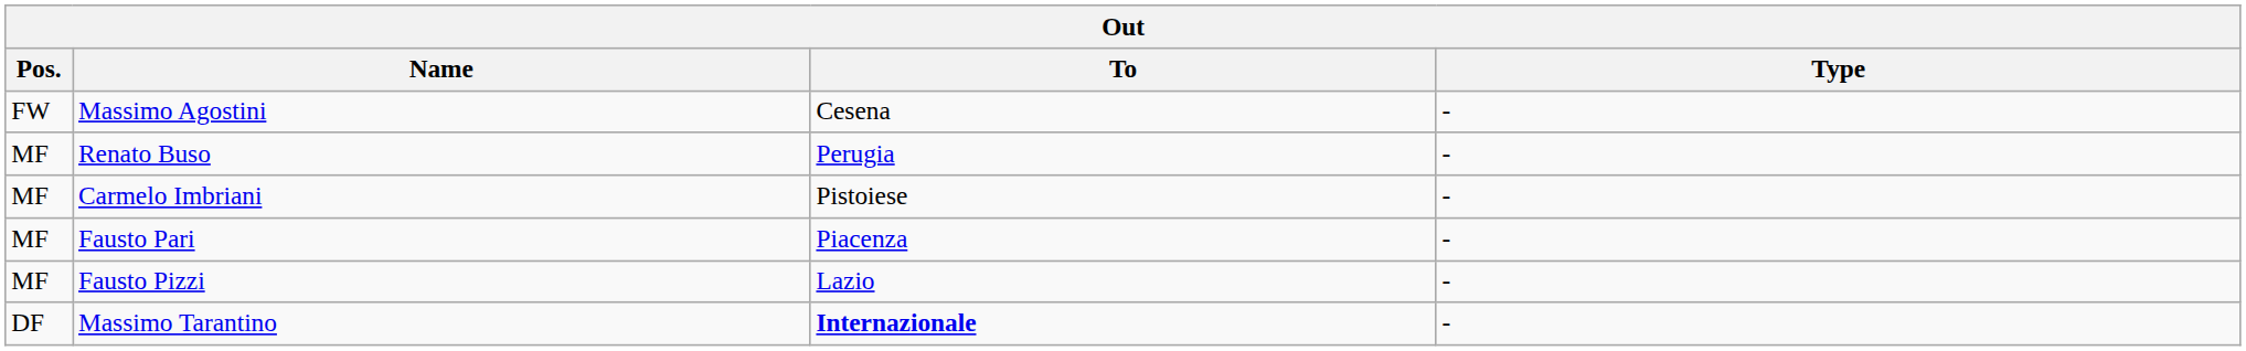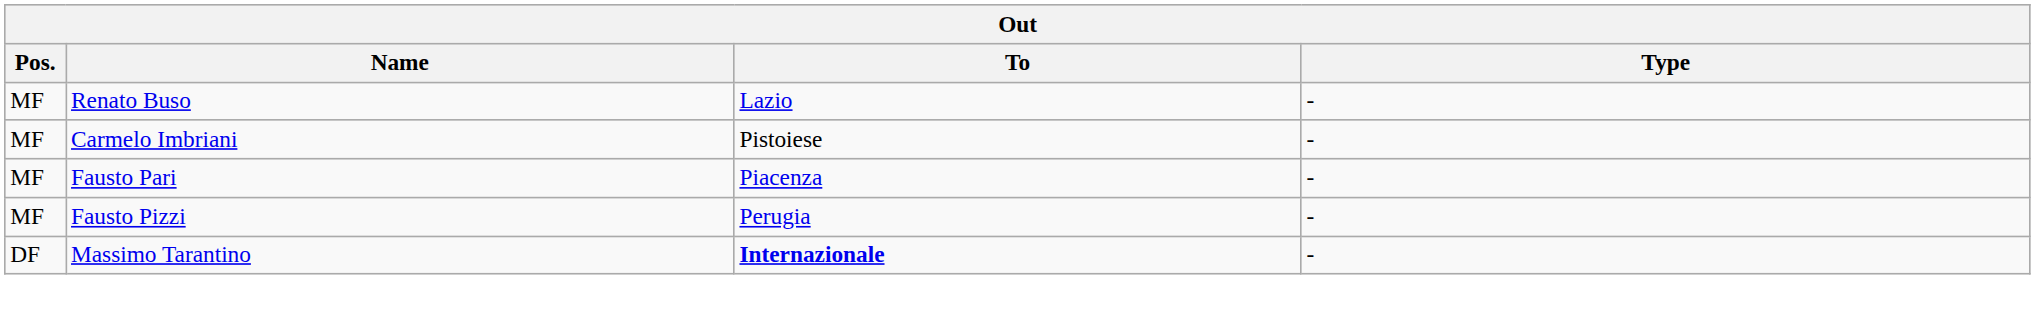- row: FW | Massimo Agostini | Cesena | -
Renato Buso | To: Perugia -> Lazio
Fausto Pizzi | To: Lazio -> Perugia
